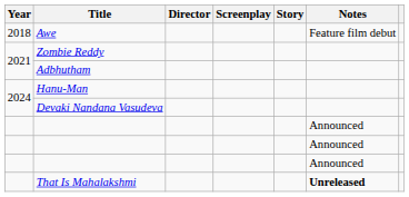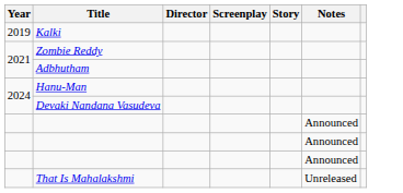- row: 2018 | Awe | Feature film debut
+ row: 2019 | Kalki
That Is Mahalakshmi | Notes: bold -> normal
